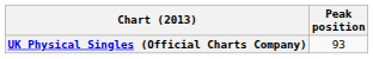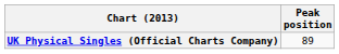UK Physical Singles (Official Charts Company) | Peak position: 93 -> 89
